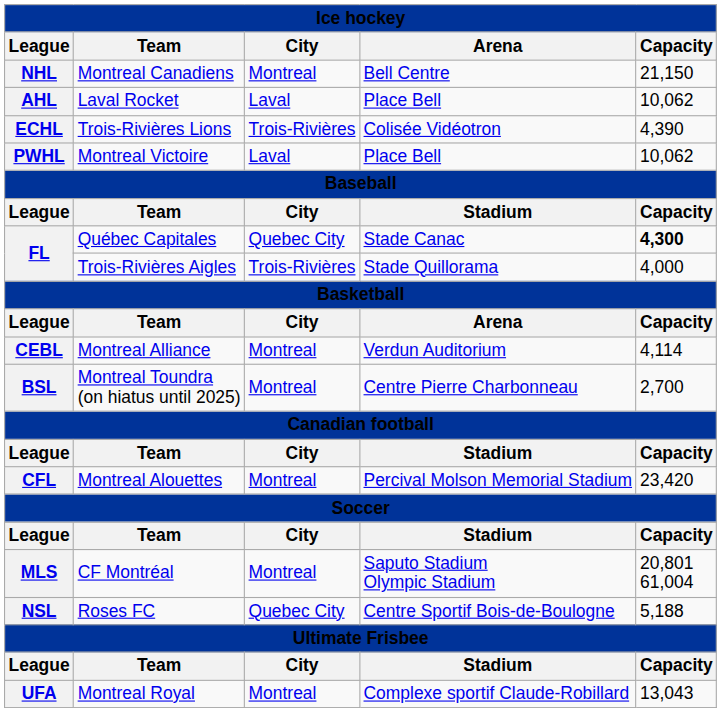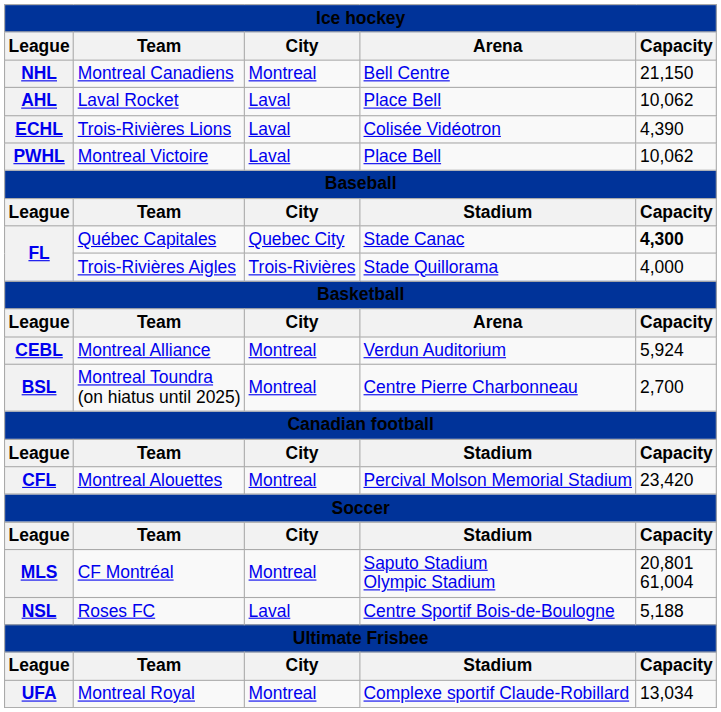Trois-Rivières Lions | City: Trois-Rivières -> Laval
Montreal Alliance | Capacity: 4,114 -> 5,924
Roses FC | City: Quebec City -> Laval
Montreal Royal | Capacity: 13,043 -> 13,034
